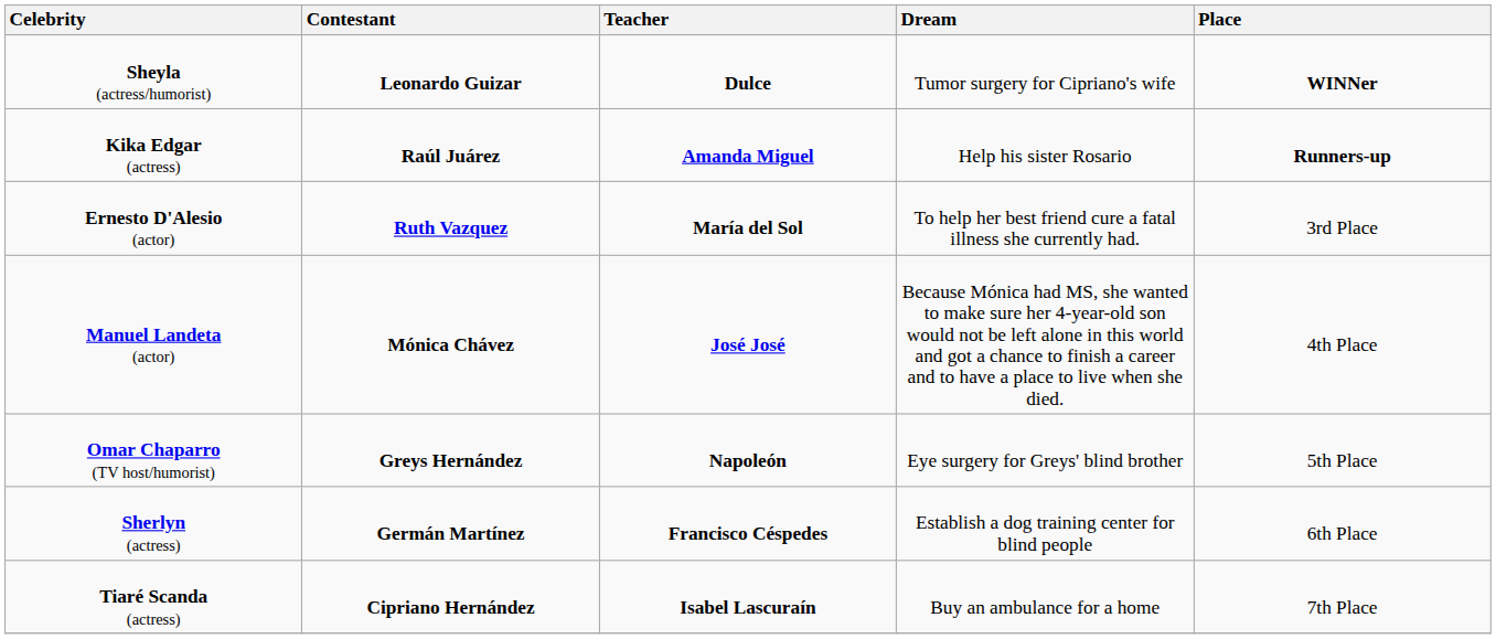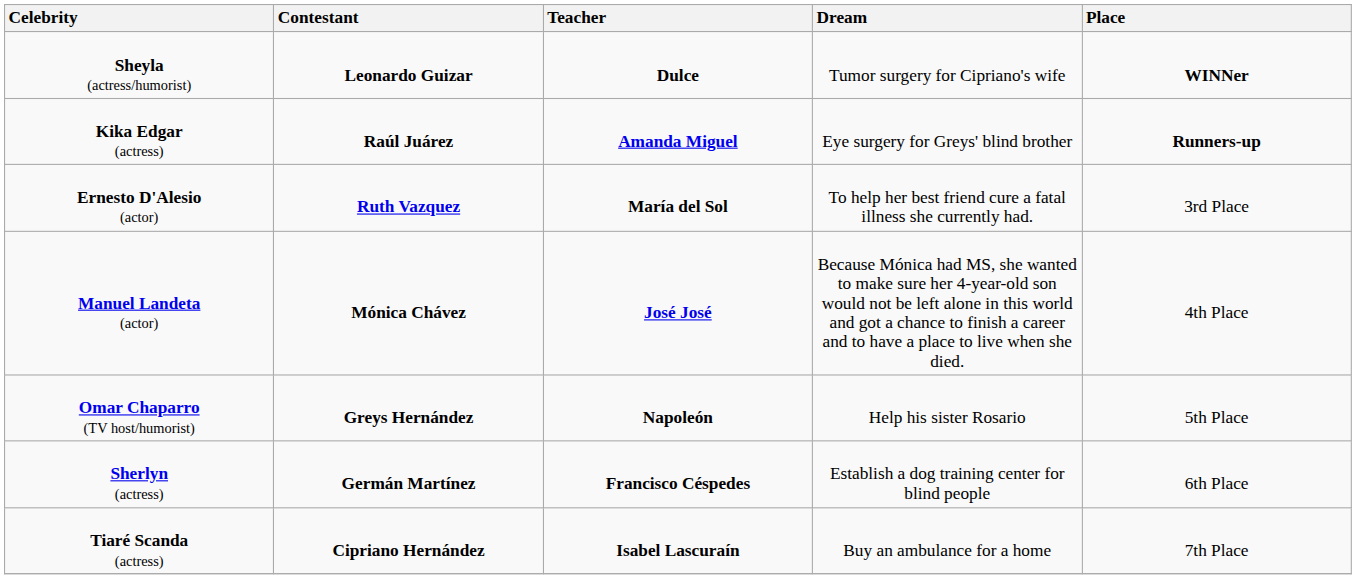Kika Edgar (actress) | Dream: Help his sister Rosario -> Eye surgery for Greys' blind brother
Omar Chaparro (TV host/humorist) | Dream: Eye surgery for Greys' blind brother -> Help his sister Rosario
